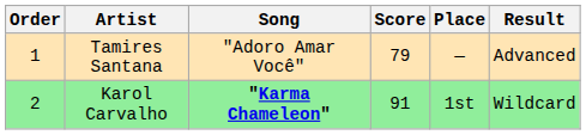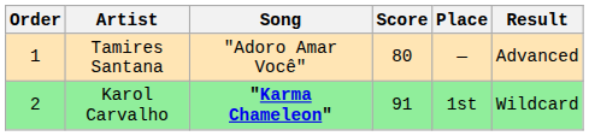Tamires Santana | Score: 79 -> 80
